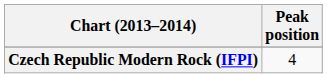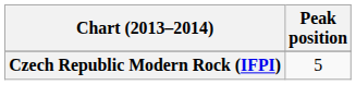Czech Republic Modern Rock (IFPI) | Peak position: 4 -> 5
